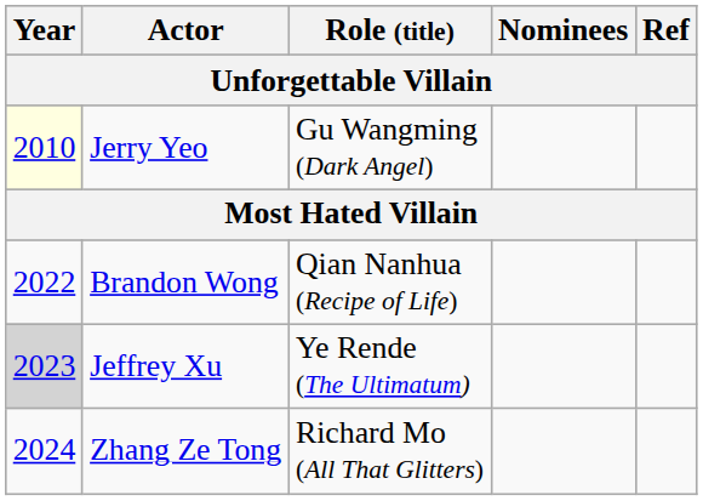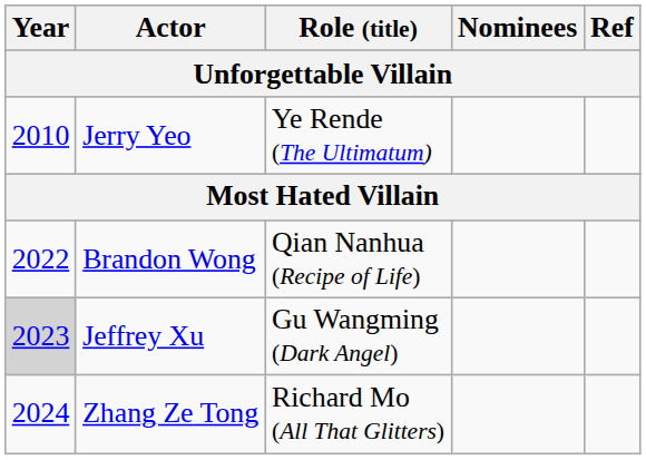Jerry Yeo | Year: lightyellow background -> no background
Jerry Yeo | Role (title): Gu Wangming (Dark Angel) -> Ye Rende (The Ultimatum)
Jeffrey Xu | Role (title): Ye Rende (The Ultimatum) -> Gu Wangming (Dark Angel)
